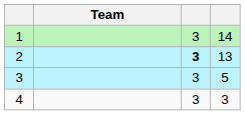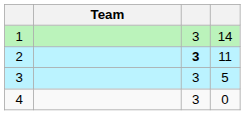2 | column 4: 13 -> 11
4 | column 4: 3 -> 0
